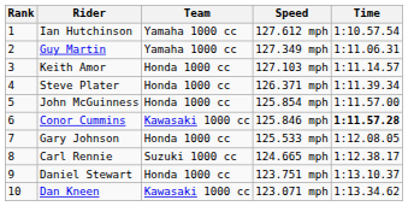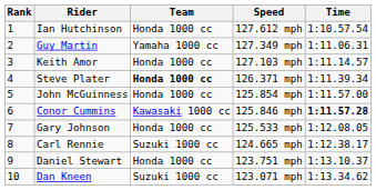Ian Hutchinson | Team: Yamaha 1000 cc -> Honda 1000 cc
Steve Plater | Team: normal -> bold
Dan Kneen | Team: Kawasaki 1000 cc -> Suzuki 1000 cc
